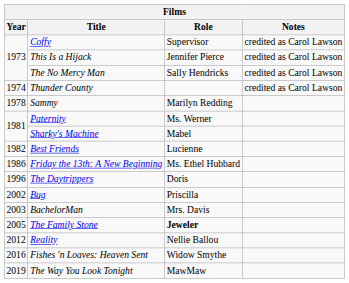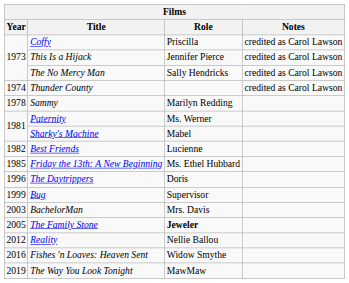Coffy | Role: Supervisor -> Priscilla
Friday the 13th: A New Beginning | Year: 1986 -> 1985
Bug | Year: 2002 -> 1999
Bug | Role: Priscilla -> Supervisor
